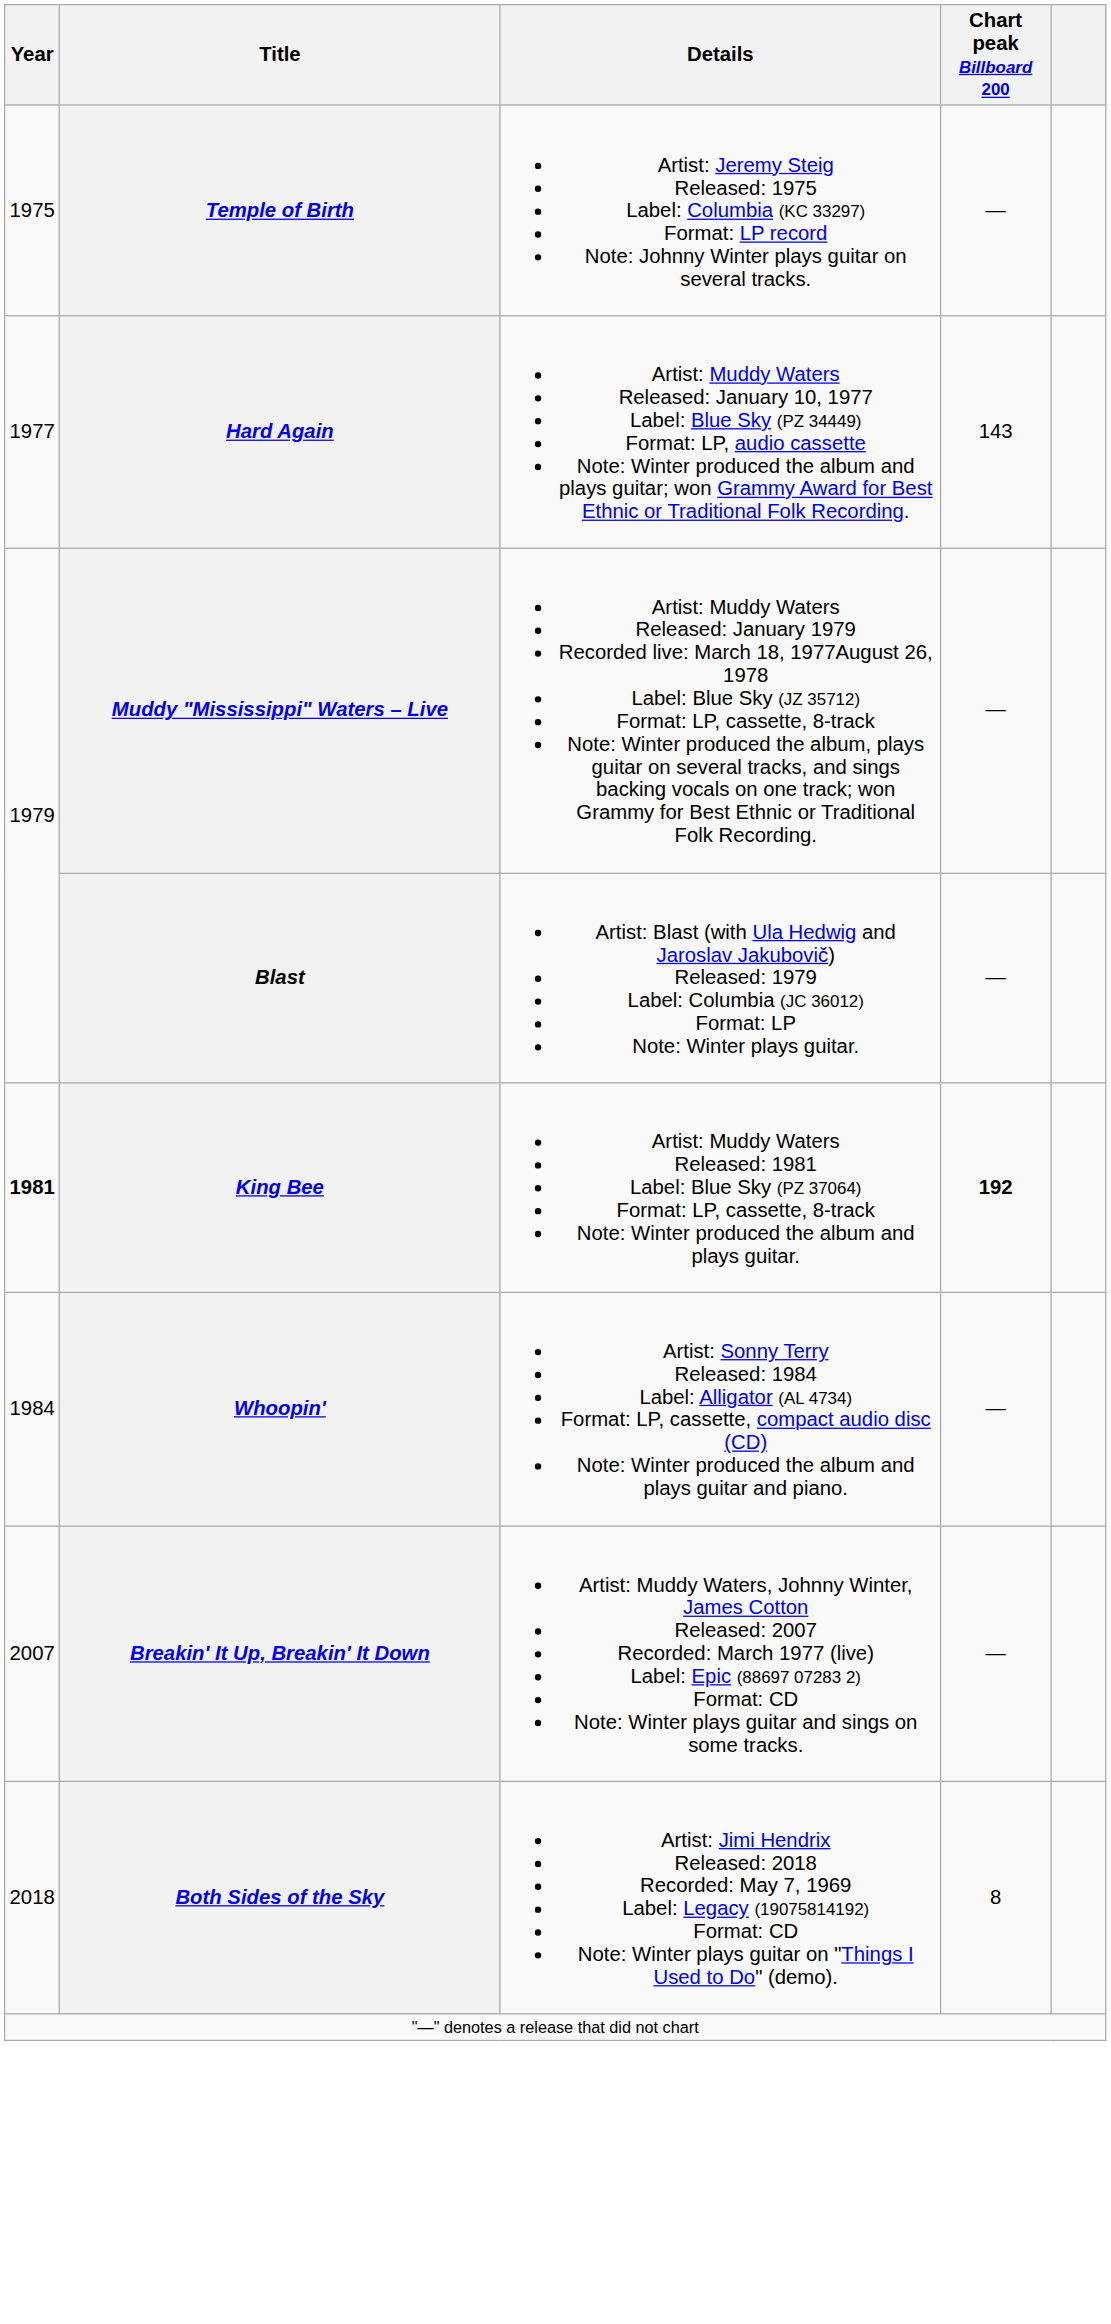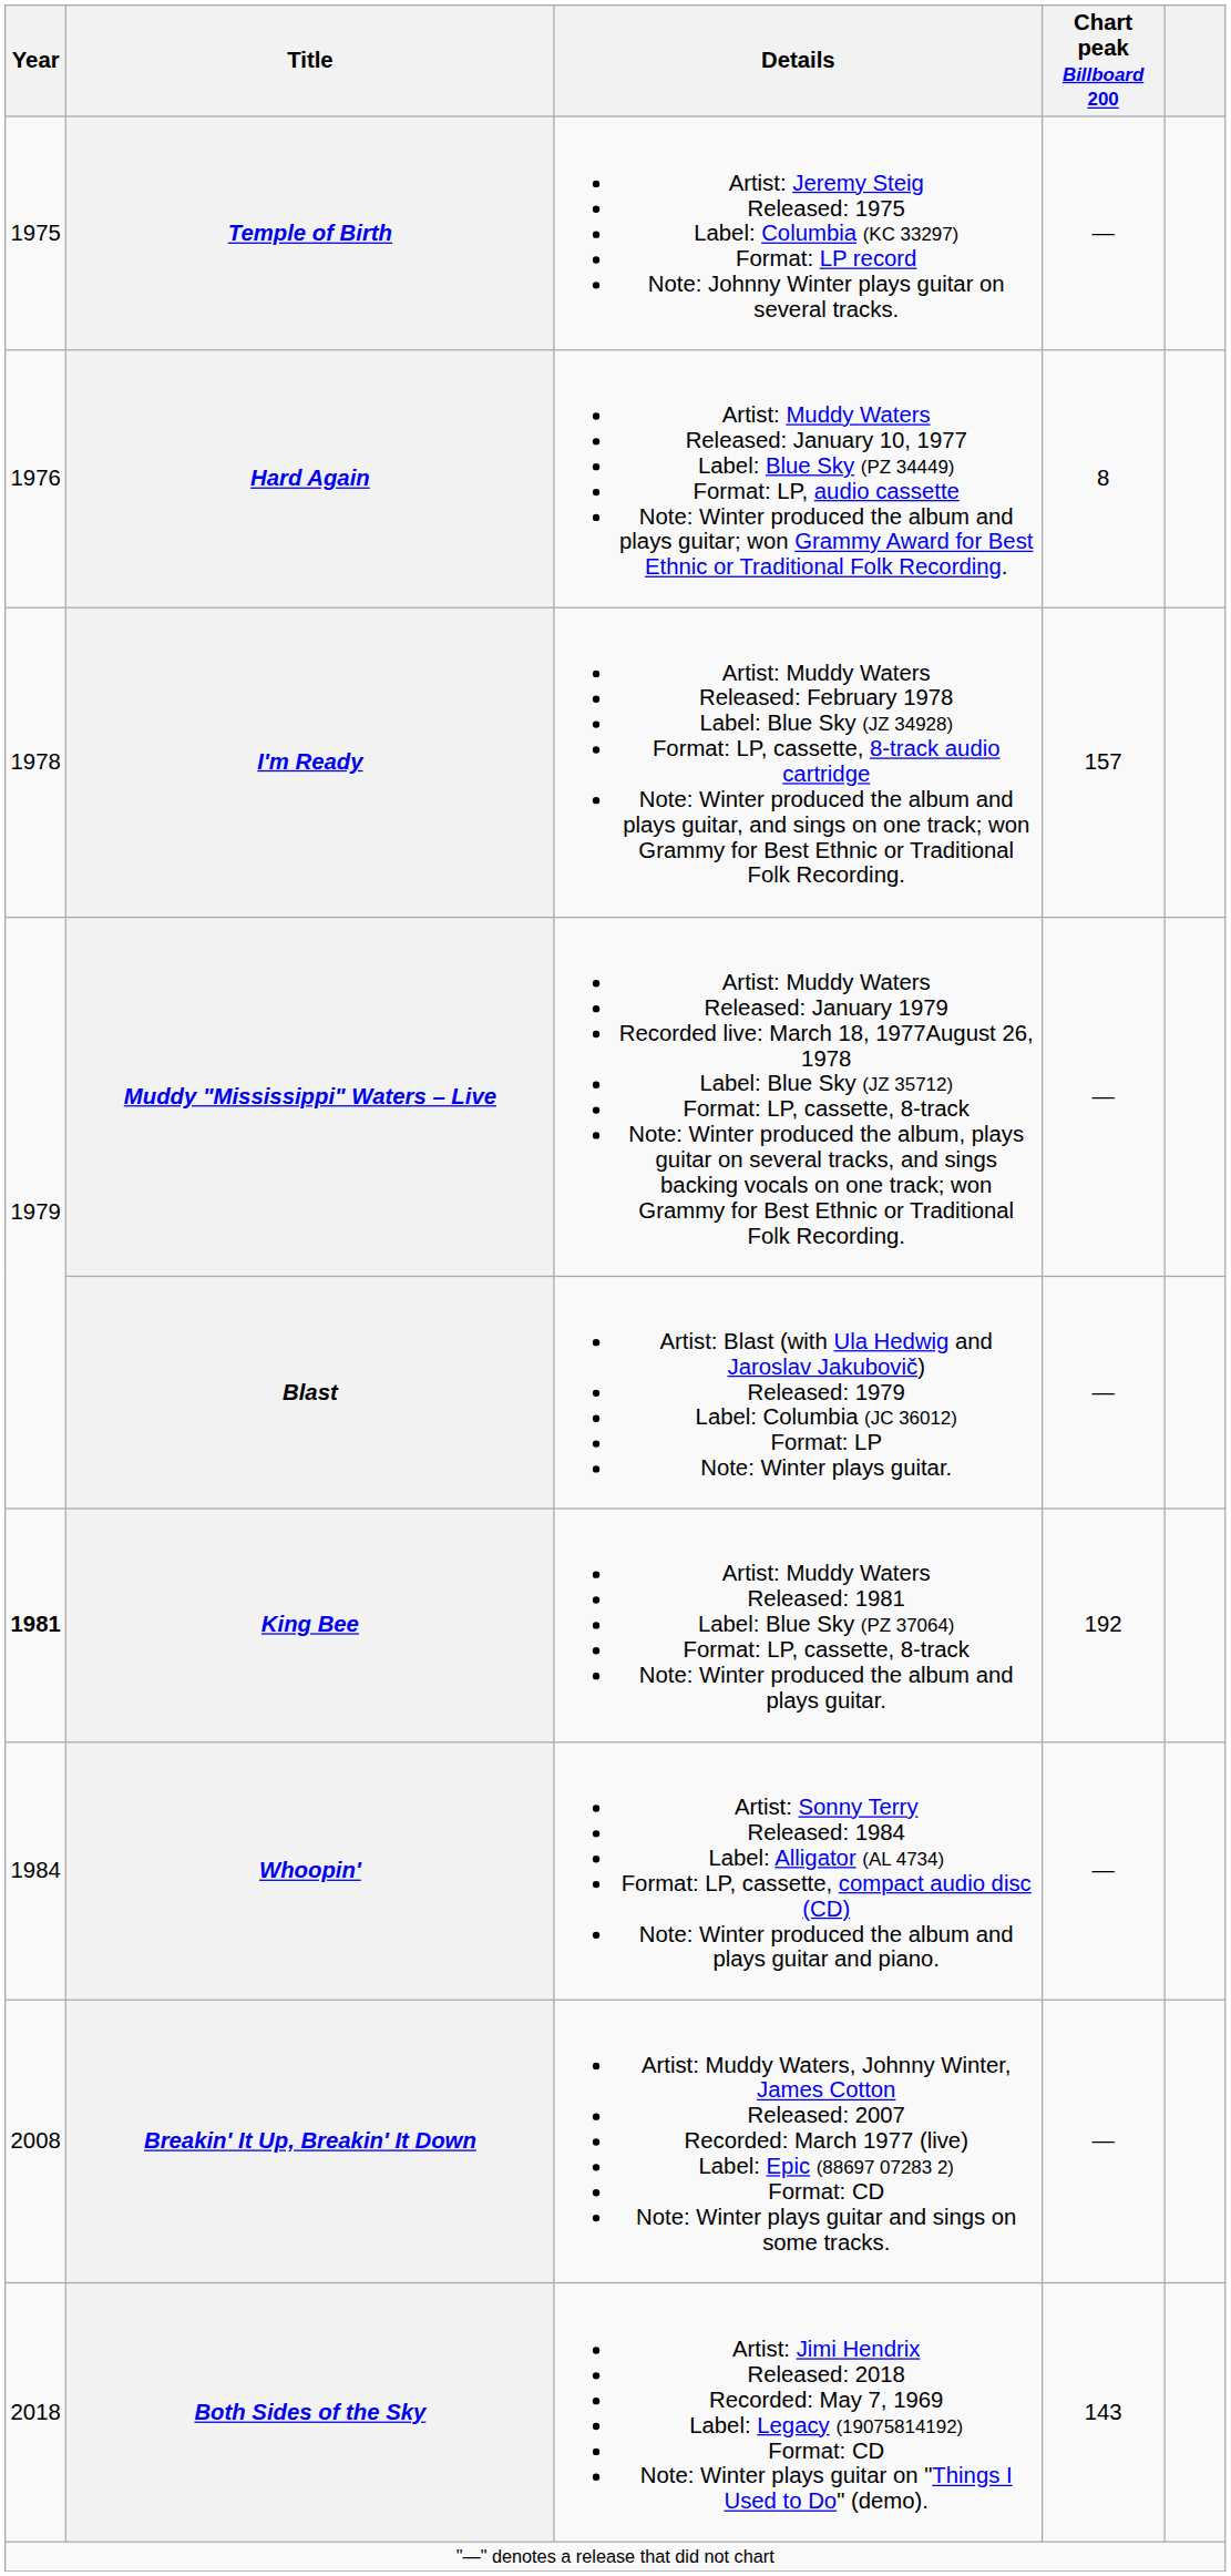Hard Again | Year: 1977 -> 1976
Hard Again | Chart peak Billboard 200: 143 -> 8
+ row: 1978 | I'm Ready | Artist: Muddy Waters Released: February 1978 Label: Blue Sky (JZ 34928) Format: LP, cassette, 8-track audio cartridge Note: Winter produced the album and plays guitar, and sings on one track; won Grammy for Best Ethnic or Traditional Folk Recording. | 157
King Bee | Chart peak Billboard 200: bold -> normal
Breakin' It Up, Breakin' It Down | Year: 2007 -> 2008
Both Sides of the Sky | Chart peak Billboard 200: 8 -> 143
